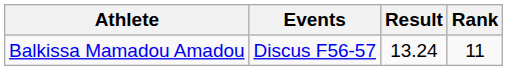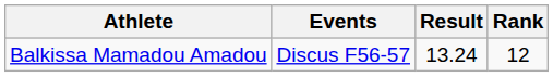Balkissa Mamadou Amadou | Rank: 11 -> 12
